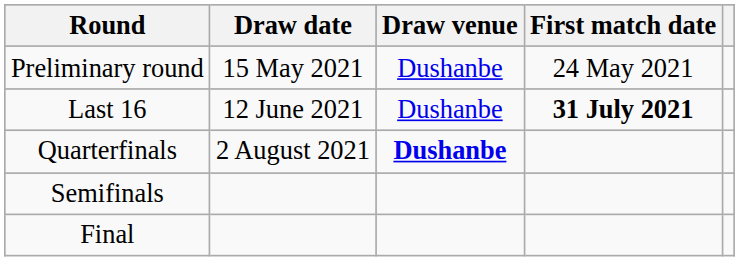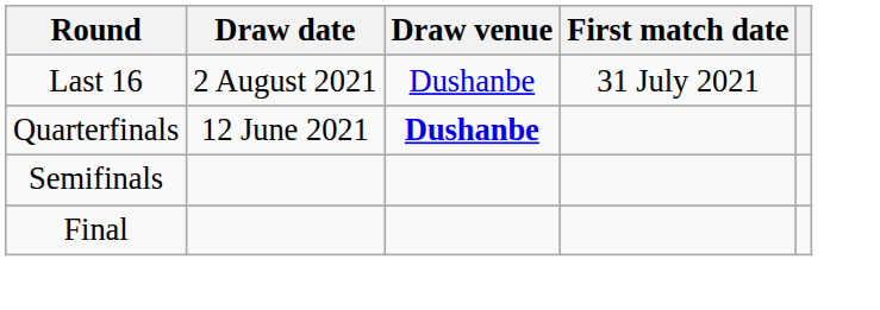- row: Preliminary round | 15 May 2021 | Dushanbe | 24 May 2021
Last 16 | Draw date: 12 June 2021 -> 2 August 2021
Last 16 | First match date: bold -> normal
Quarterfinals | Draw date: 2 August 2021 -> 12 June 2021
